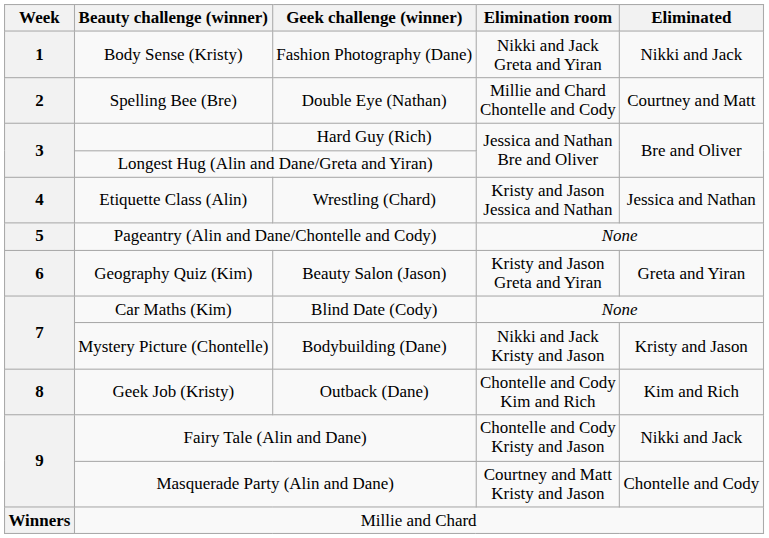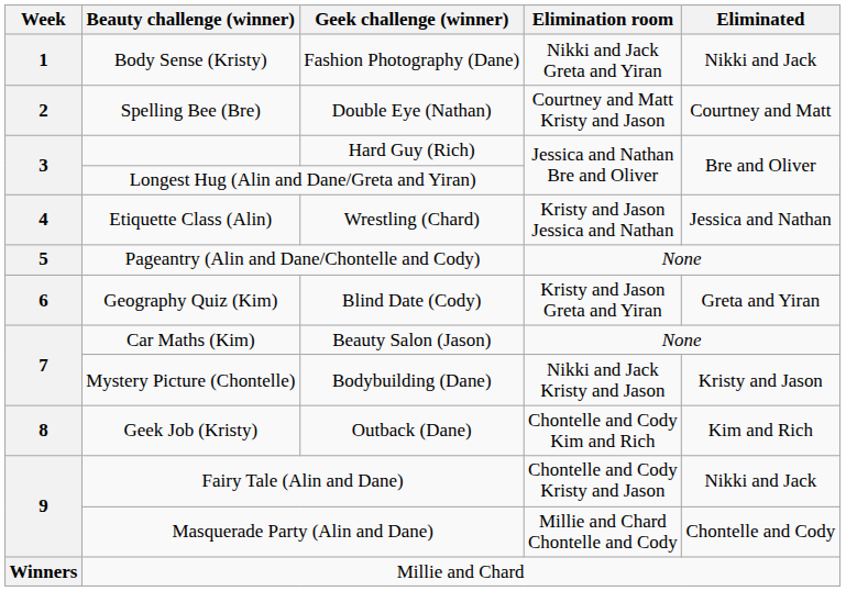Spelling Bee (Bre) | Elimination room: Millie and Chard Chontelle and Cody -> Courtney and Matt Kristy and Jason
Geography Quiz (Kim) | Geek challenge (winner): Beauty Salon (Jason) -> Blind Date (Cody)
Car Maths (Kim) | Geek challenge (winner): Blind Date (Cody) -> Beauty Salon (Jason)
Masquerade Party (Alin and Dane) | Elimination room: Courtney and Matt Kristy and Jason -> Millie and Chard Chontelle and Cody
